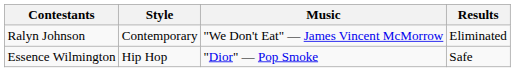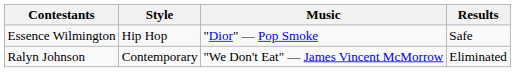rows swapped: Essence Wilmington <-> Ralyn Johnson
